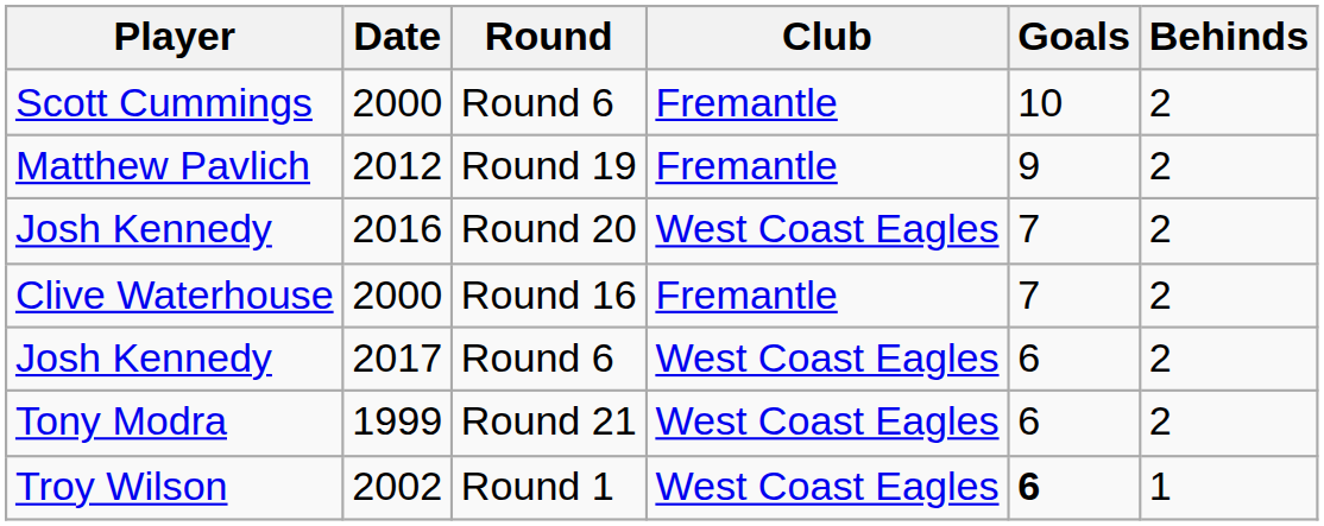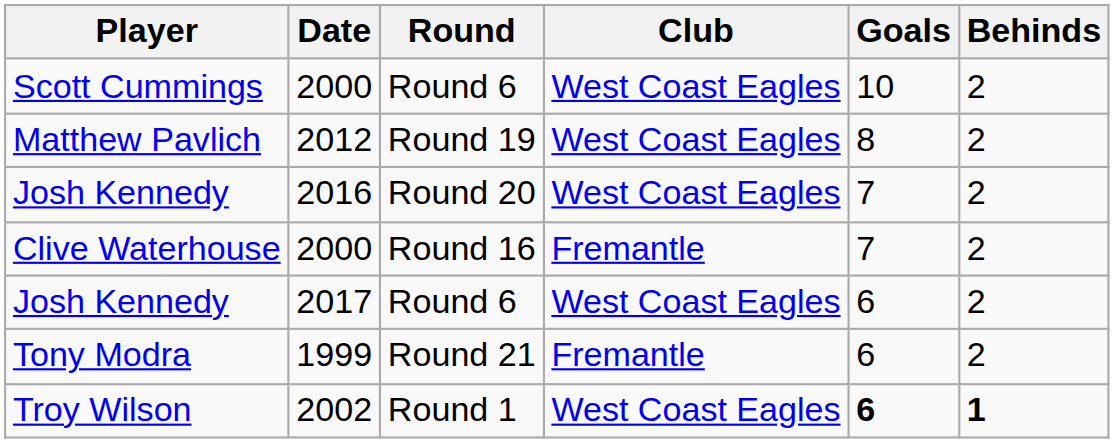Scott Cummings | Club: Fremantle -> West Coast Eagles
Matthew Pavlich | Club: Fremantle -> West Coast Eagles
Matthew Pavlich | Goals: 9 -> 8
Tony Modra | Club: West Coast Eagles -> Fremantle
Troy Wilson | Behinds: normal -> bold
